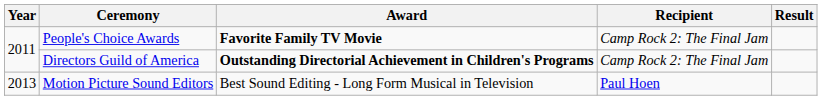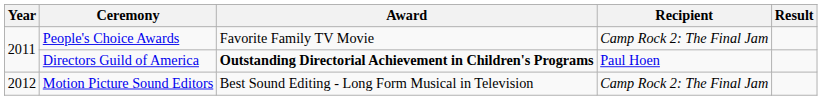People's Choice Awards | Award: bold -> normal
Directors Guild of America | Recipient: Camp Rock 2: The Final Jam -> Paul Hoen
Motion Picture Sound Editors | Year: 2013 -> 2012
Motion Picture Sound Editors | Recipient: Paul Hoen -> Camp Rock 2: The Final Jam
